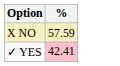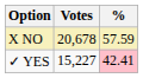+ column: Votes | 20,678 | 15,227
